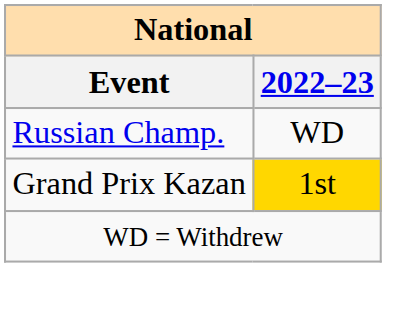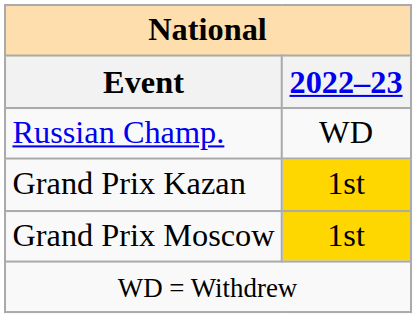+ row: Grand Prix Moscow | 1st
